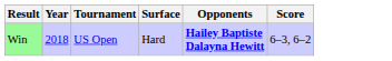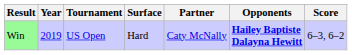+ column: Partner | Caty McNally
Win | Year: 2018 -> 2019
